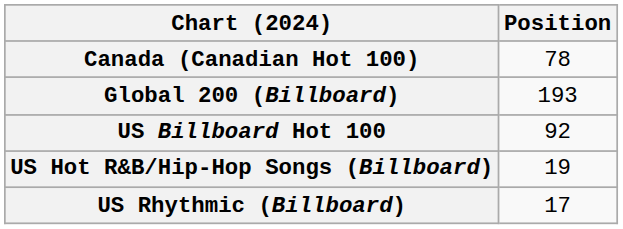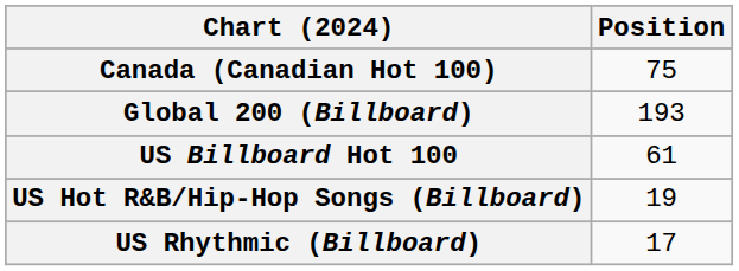Canada (Canadian Hot 100) | Position: 78 -> 75
US Billboard Hot 100 | Position: 92 -> 61
